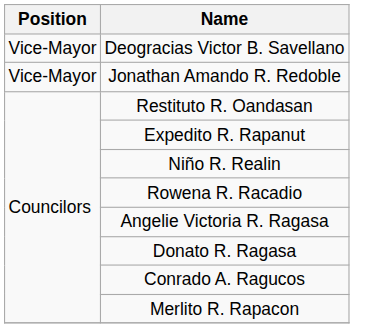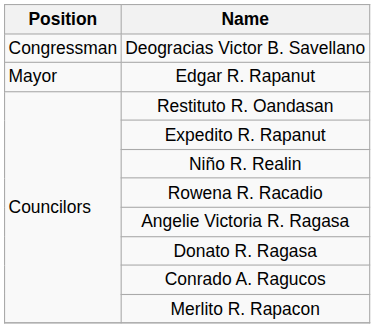Deogracias Victor B. Savellano | Position: Vice-Mayor -> Congressman
+ row: Mayor | Edgar R. Rapanut
- row: Vice-Mayor | Jonathan Amando R. Redoble
